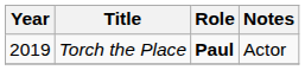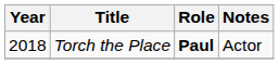Torch the Place | Year: 2019 -> 2018
